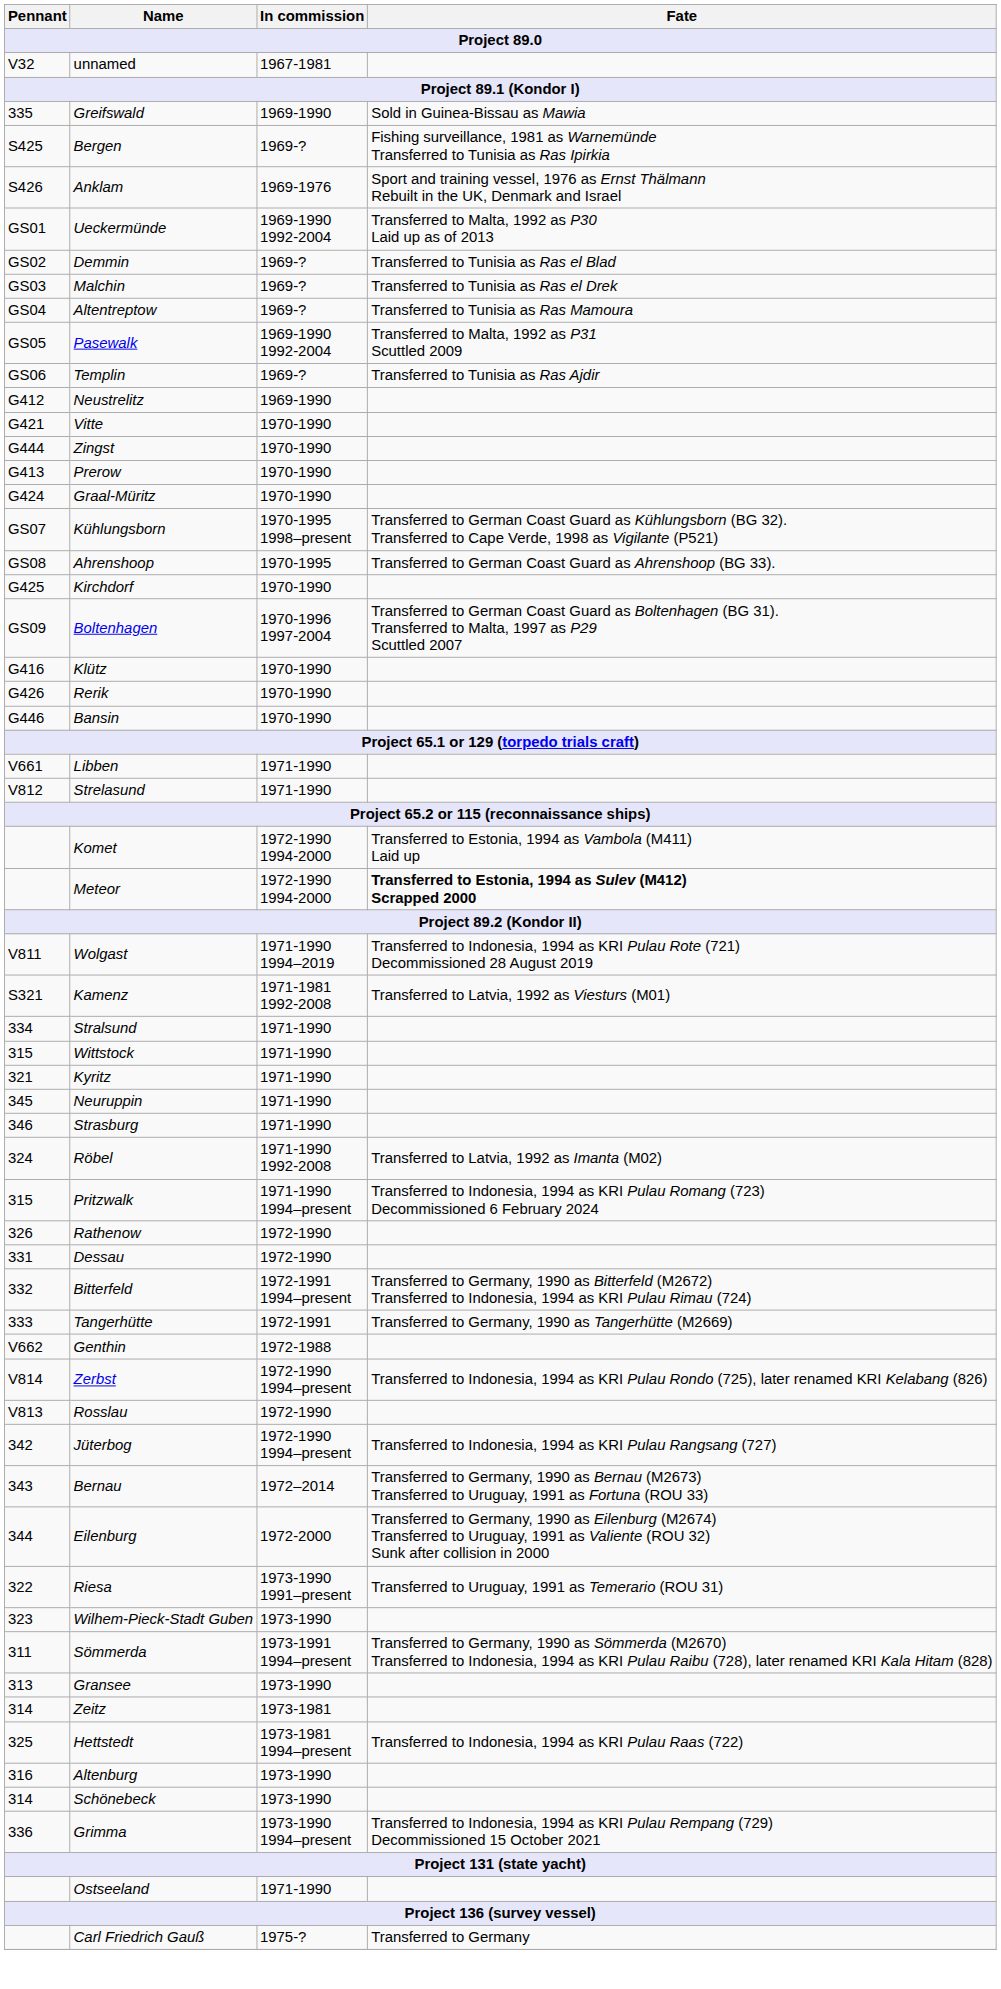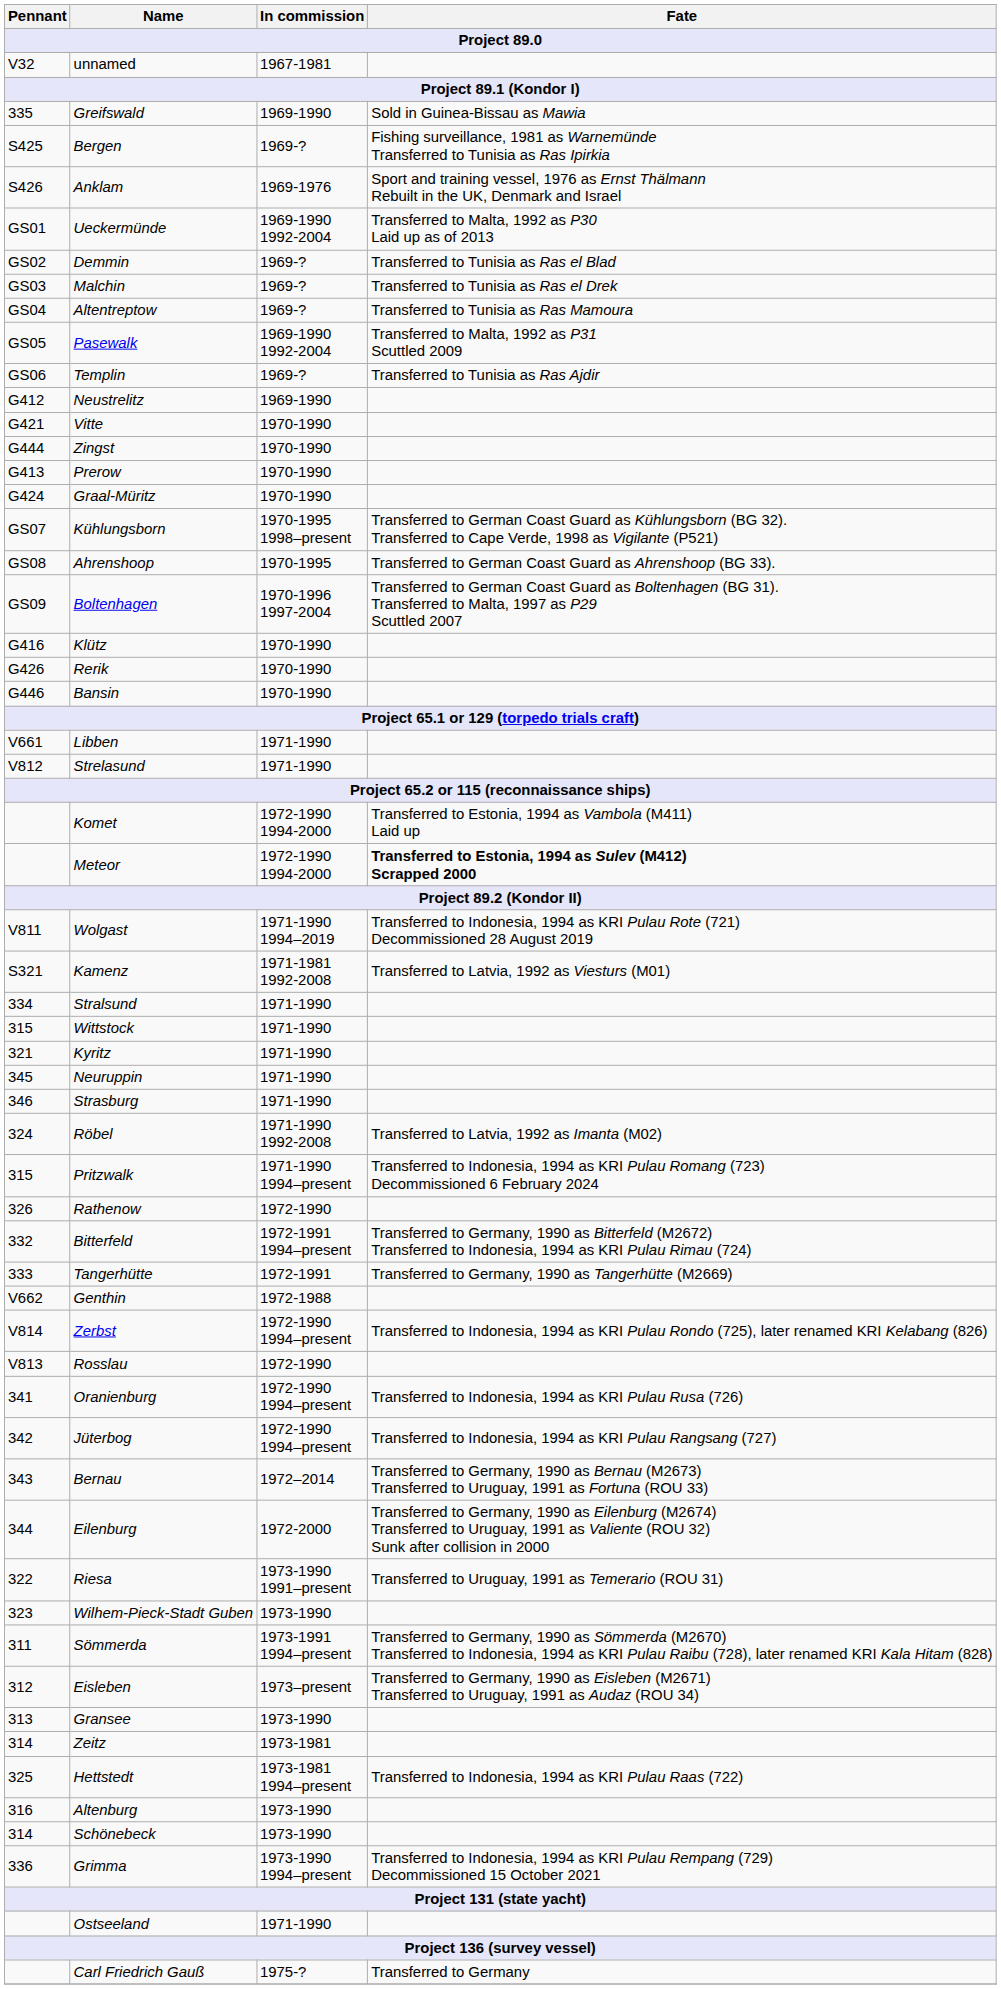- row: G425 | Kirchdorf | 1970-1990
- row: 331 | Dessau | 1972-1990
+ row: 341 | Oranienburg | 1972-1990 1994–present | Transferred to Indonesia, 1994 as KRI Pulau Rusa (726)
+ row: 312 | Eisleben | 1973–present | Transferred to Germany, 1990 as Eisleben (M2671) Transferred to Uruguay, 1991 as Audaz (ROU 34)
